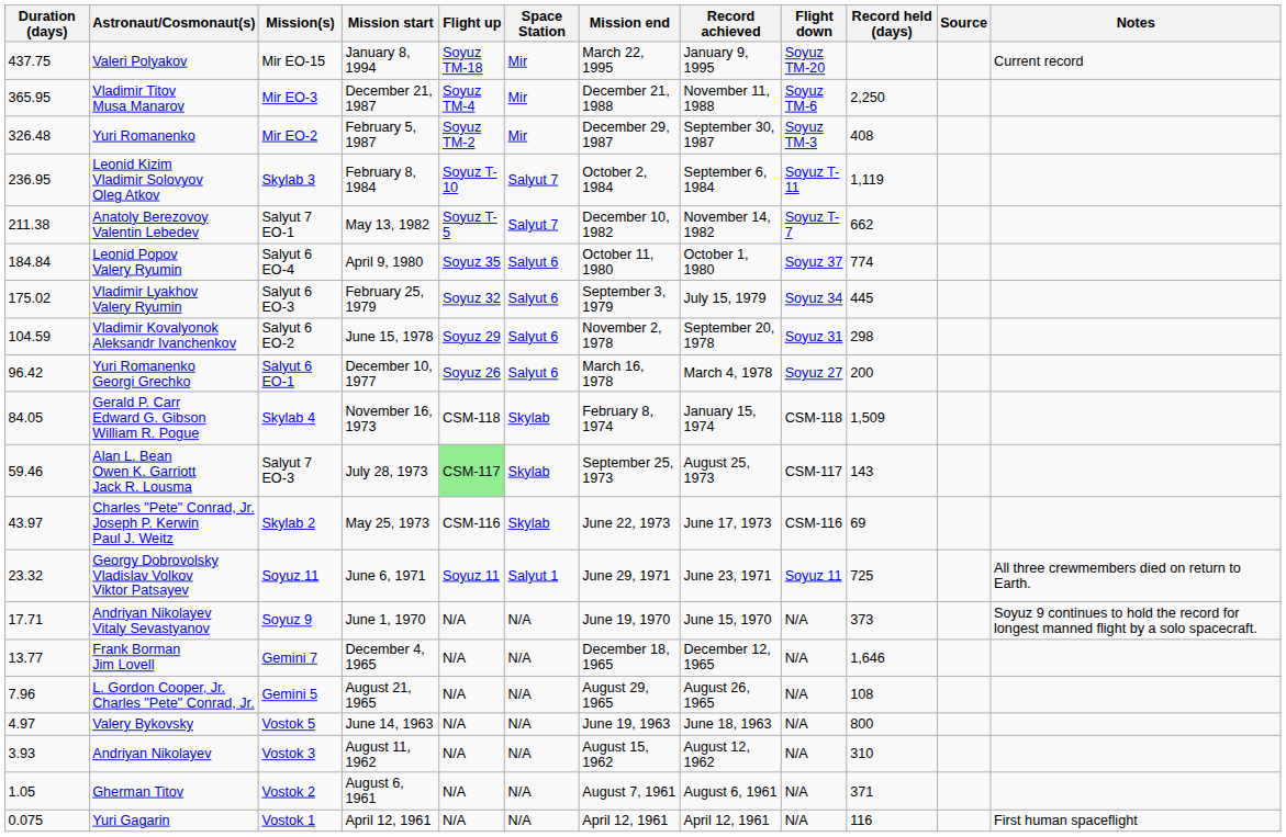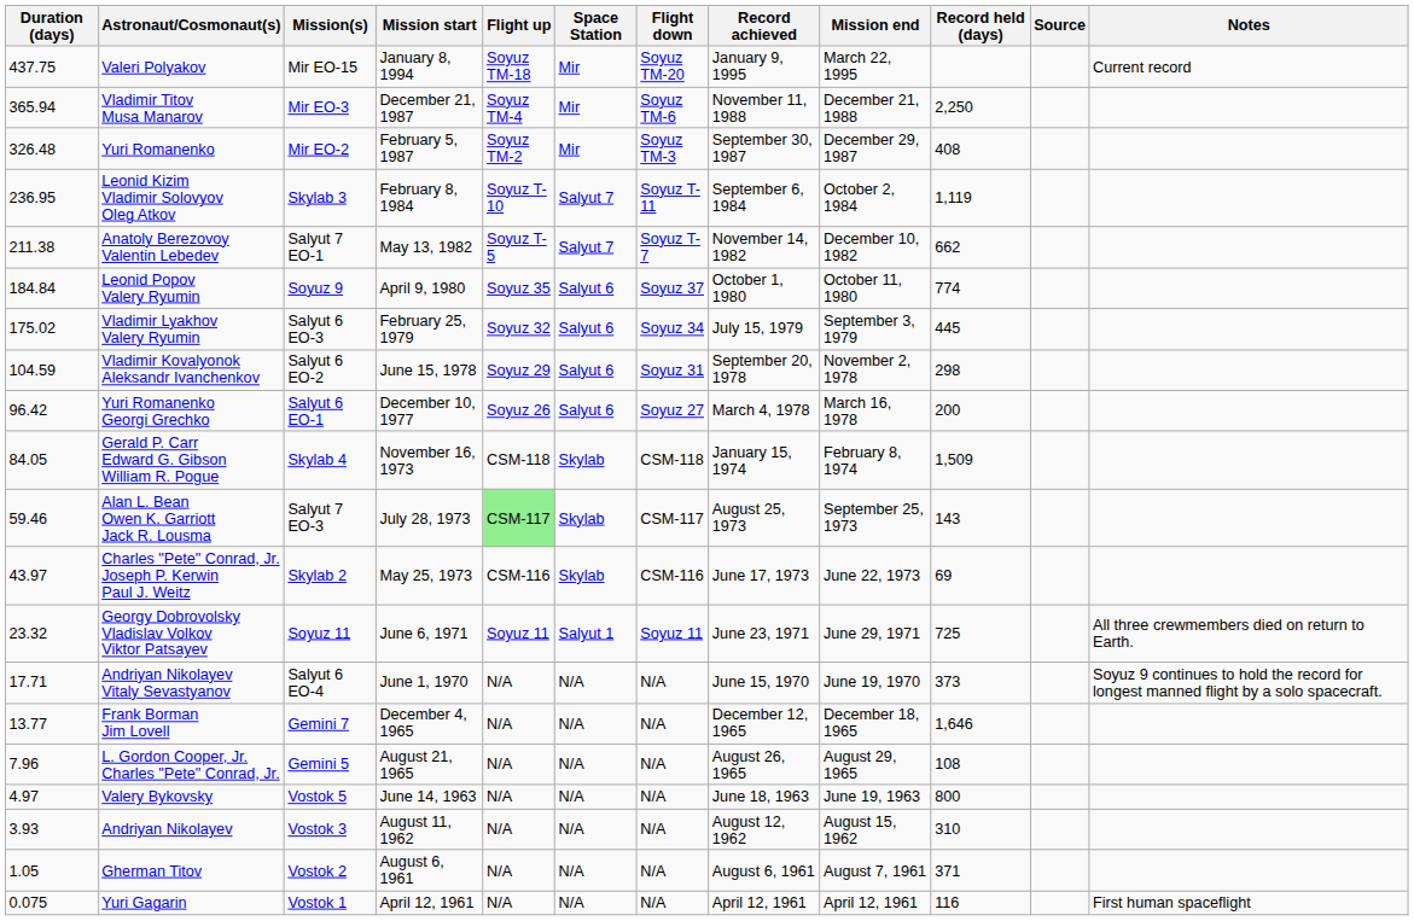columns swapped: Flight down <-> Mission end
Vladimir Titov Musa Manarov | Duration (days): 365.95 -> 365.94
Leonid Popov Valery Ryumin | Mission(s): Salyut 6 EO-4 -> Soyuz 9
Andriyan Nikolayev Vitaly Sevastyanov | Mission(s): Soyuz 9 -> Salyut 6 EO-4
